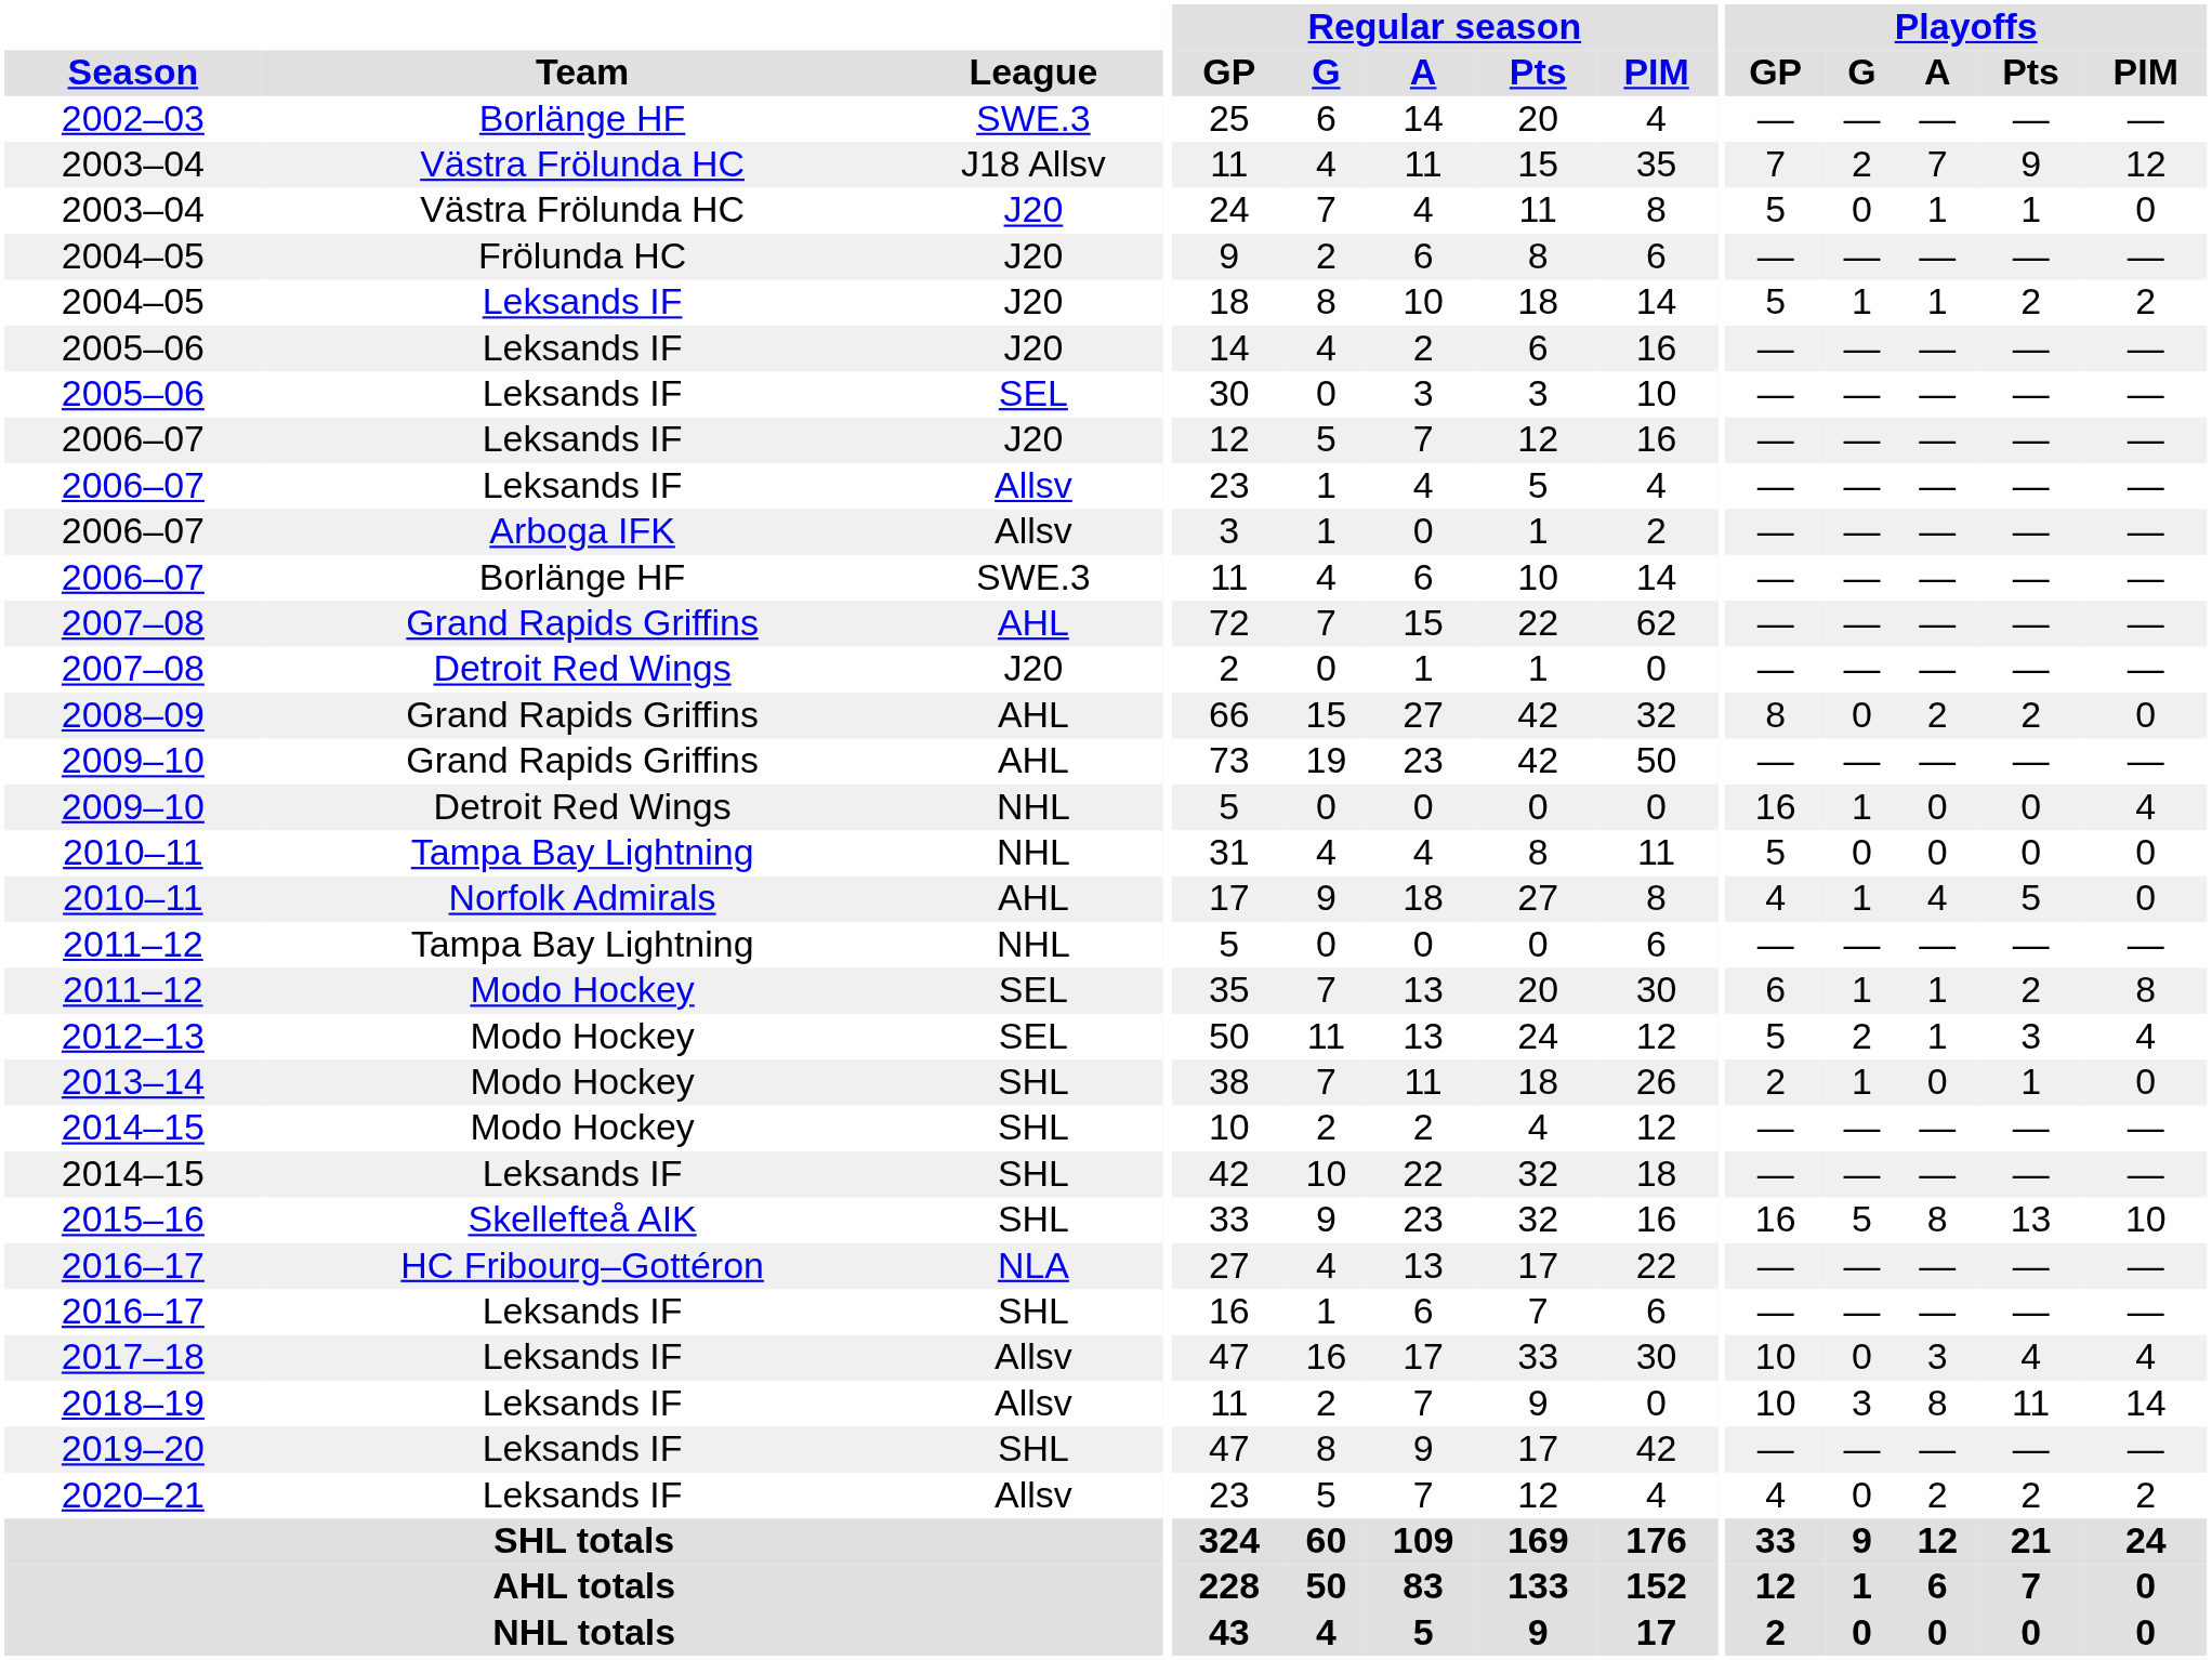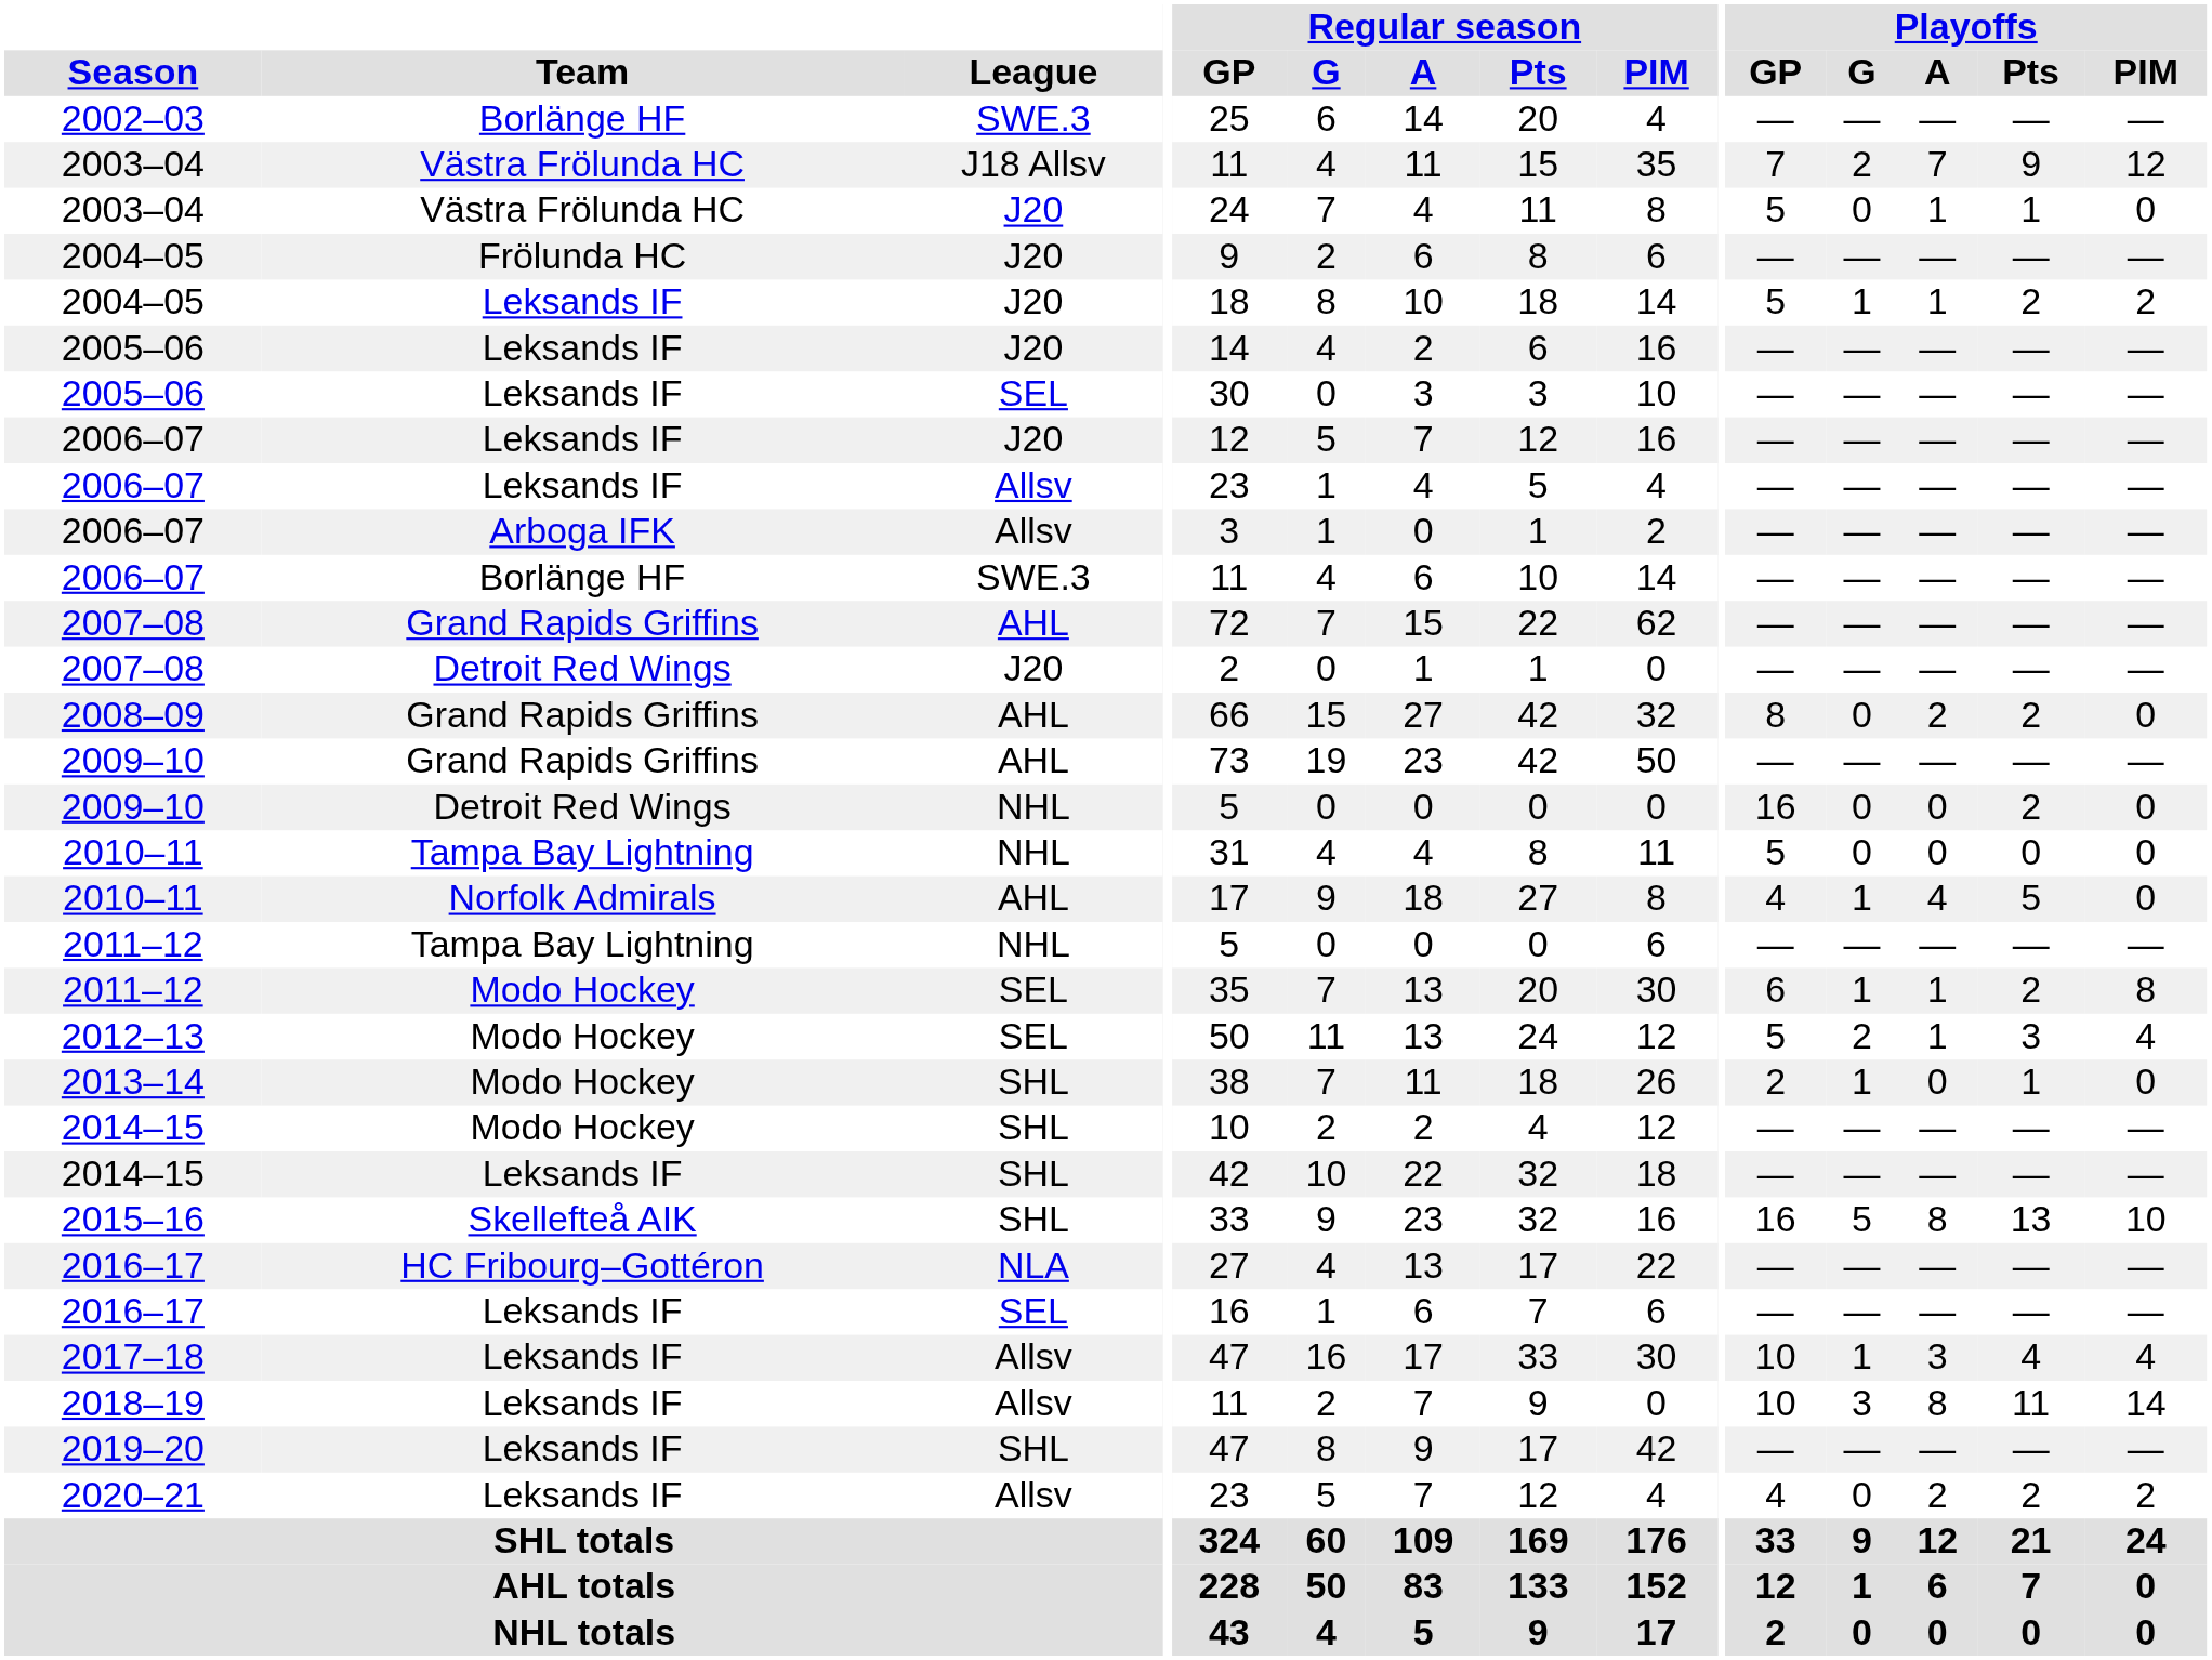2009–10 / Detroit Red Wings | Playoffs / G: 1 -> 0
2009–10 / Detroit Red Wings | Playoffs / Pts: 0 -> 2
2009–10 / Detroit Red Wings | Playoffs / PIM: 4 -> 0
2016–17 / Leksands IF | League: SHL -> SEL
2017–18 | Playoffs / G: 0 -> 1
